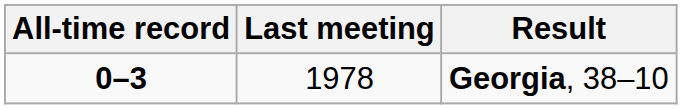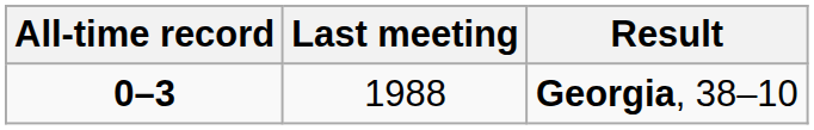Georgia, 38–10 | Last meeting: 1978 -> 1988
